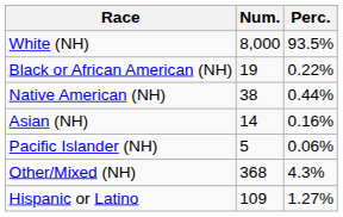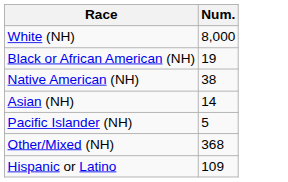- column: Perc. | 93.5% | 0.22% | 0.44% | 0.16% | 0.06% | 4.3% | 1.27%
